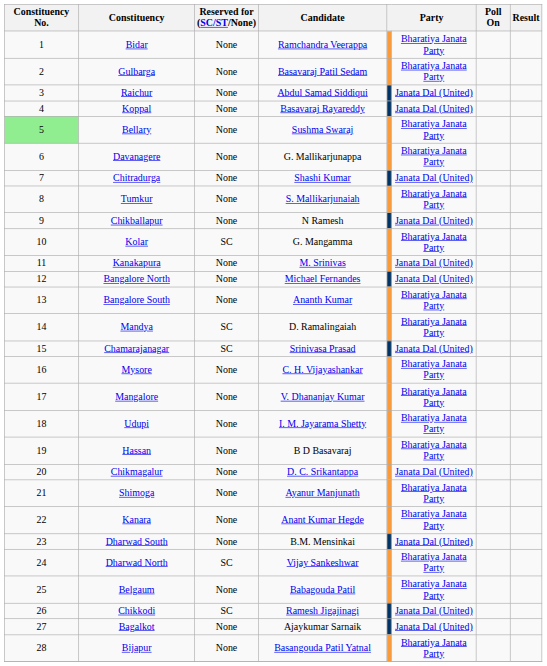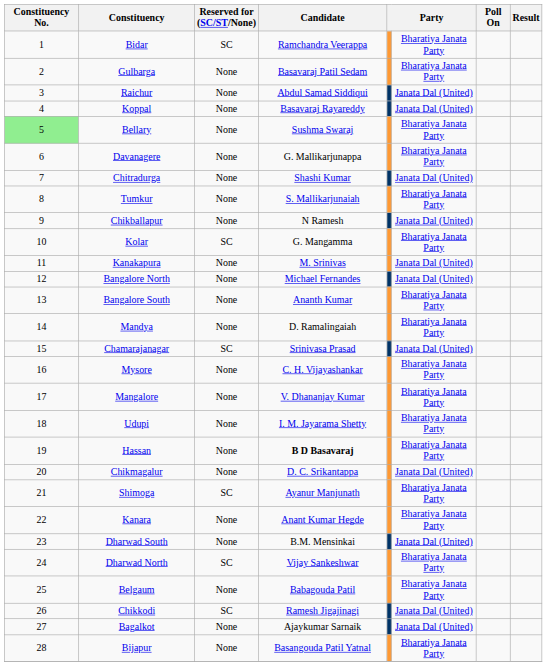Bidar | Reserved for (SC/ST/None): None -> SC
Mandya | Reserved for (SC/ST/None): SC -> None
Hassan | Candidate: normal -> bold
Shimoga | Reserved for (SC/ST/None): None -> SC
